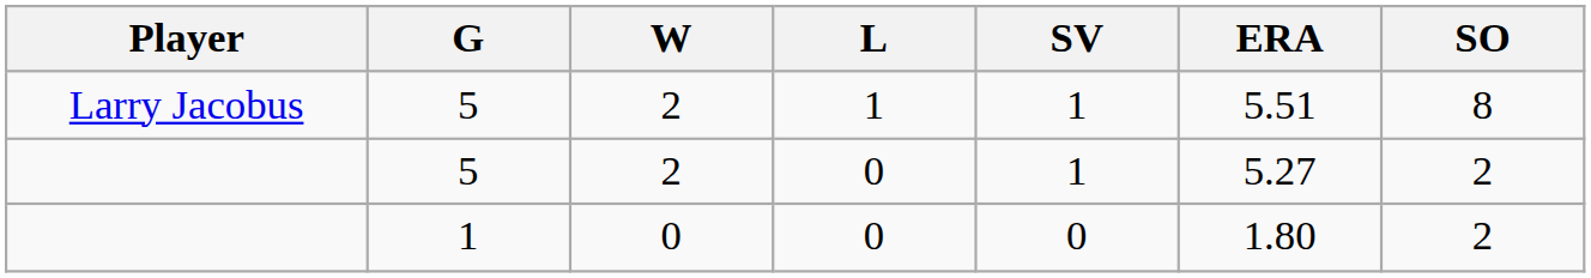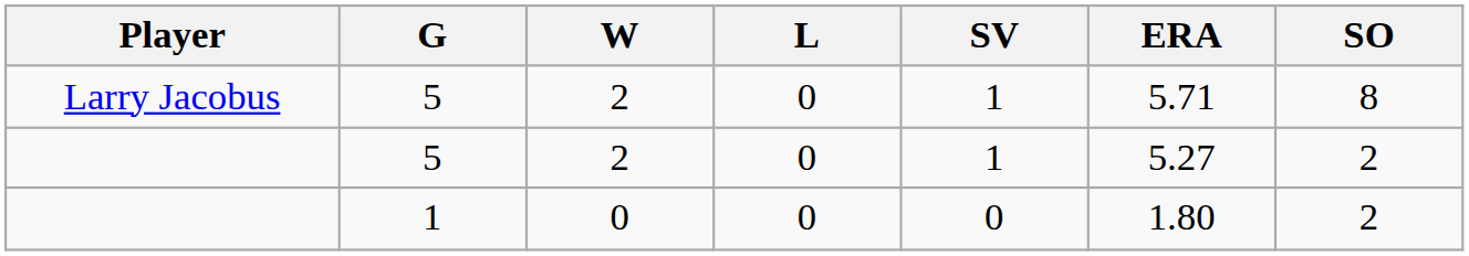Larry Jacobus | L: 1 -> 0
Larry Jacobus | ERA: 5.51 -> 5.71
